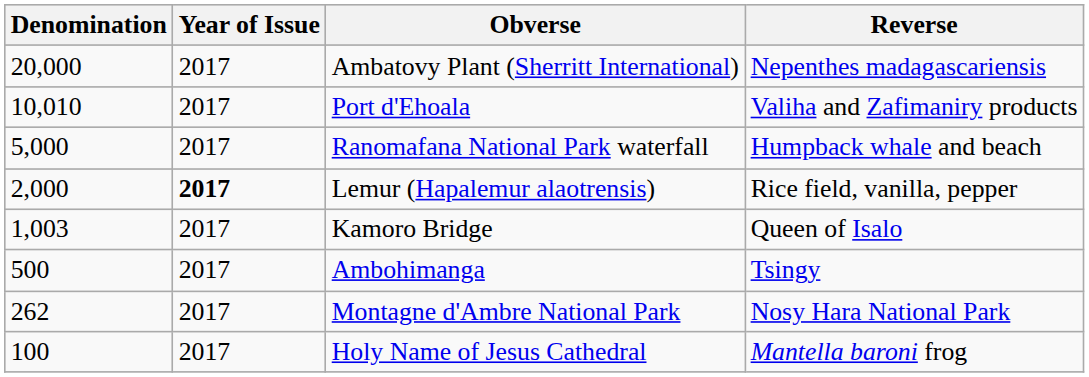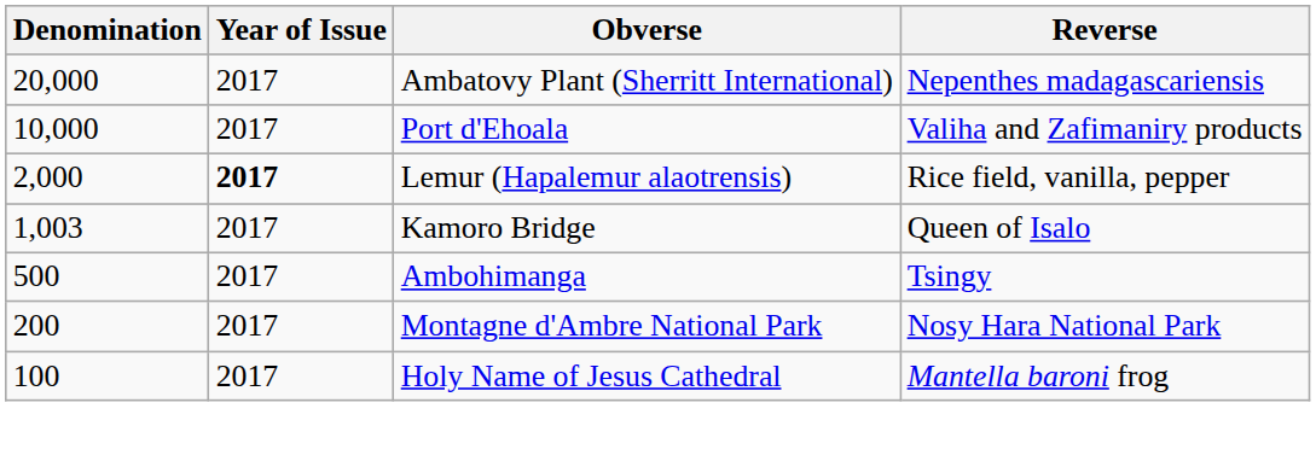Port d'Ehoala | Denomination: 10,010 -> 10,000
- row: 5,000 | 2017 | Ranomafana National Park waterfall | Humpback whale and beach
Montagne d'Ambre National Park | Denomination: 262 -> 200
